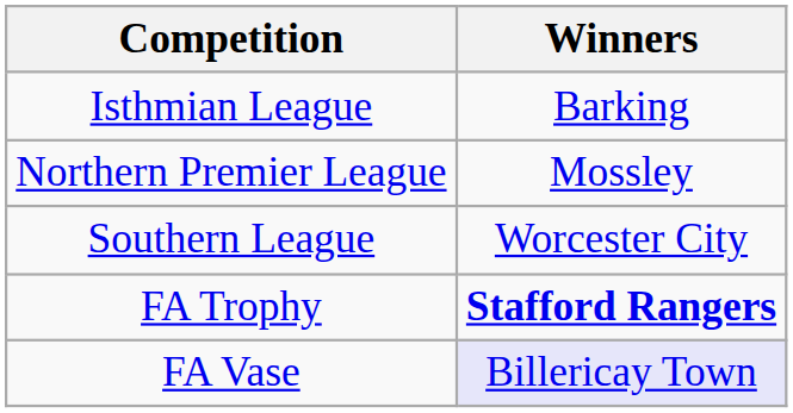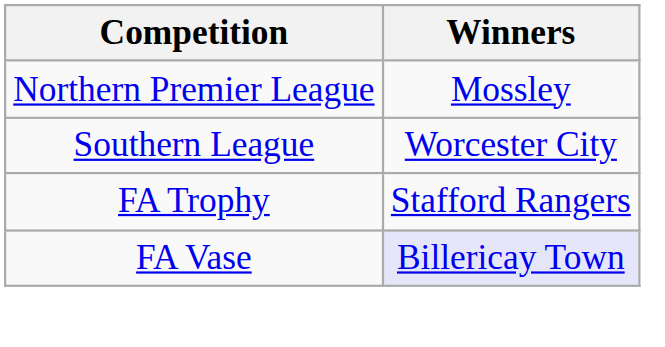- row: Isthmian League | Barking
FA Trophy | Winners: bold -> normal
